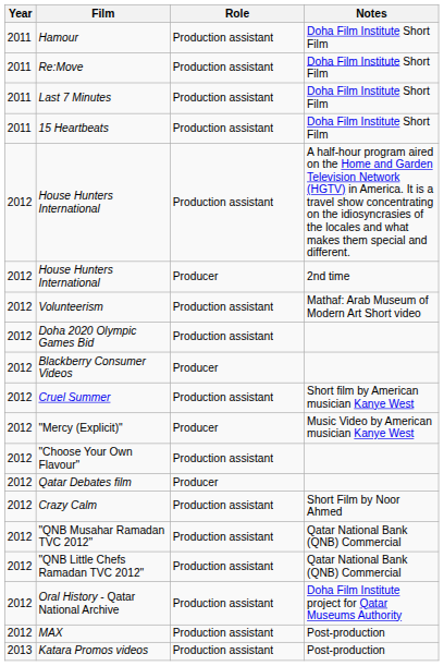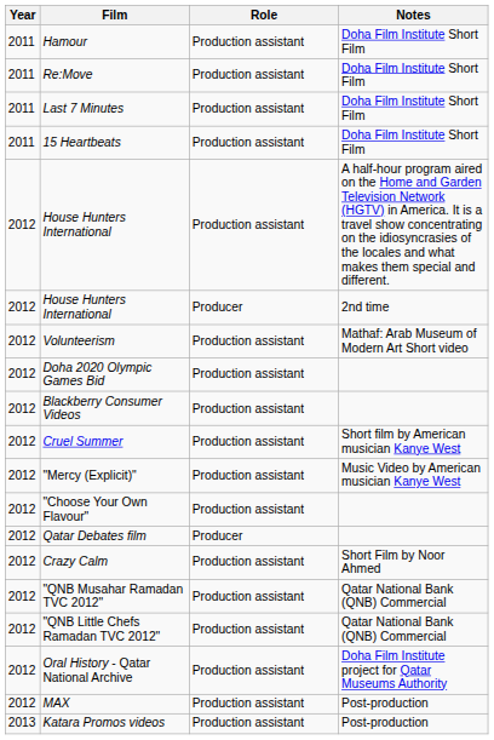Blackberry Consumer Videos | Role: Producer -> Production assistant
"Mercy (Explicit)" | Role: Producer -> Production assistant
